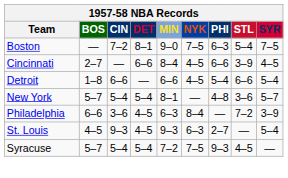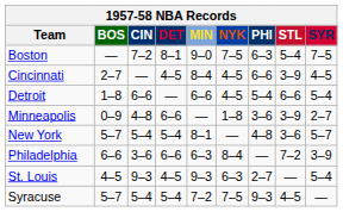Cincinnati | DET: 6–6 -> 4–5
+ row: Minneapolis | 0–9 | 4–8 | 6–6 | — | 1–8 | 3–6 | 3–9 | 2–7
Philadelphia | DET: 4–5 -> 6–6
